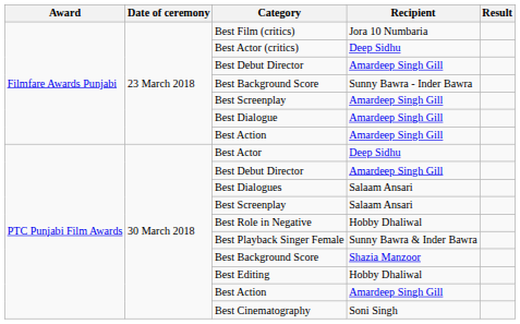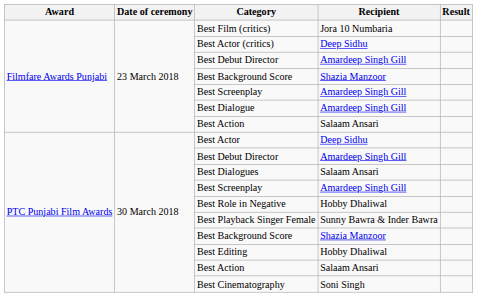Filmfare Awards Punjabi / Best Background Score | Recipient: Sunny Bawra - Inder Bawra -> Shazia Manzoor
Filmfare Awards Punjabi / Best Action | Recipient: Amardeep Singh Gill -> Salaam Ansari
PTC Punjabi Film Awards / Best Screenplay | Recipient: Salaam Ansari -> Amardeep Singh Gill
PTC Punjabi Film Awards / Best Action | Recipient: Amardeep Singh Gill -> Salaam Ansari
